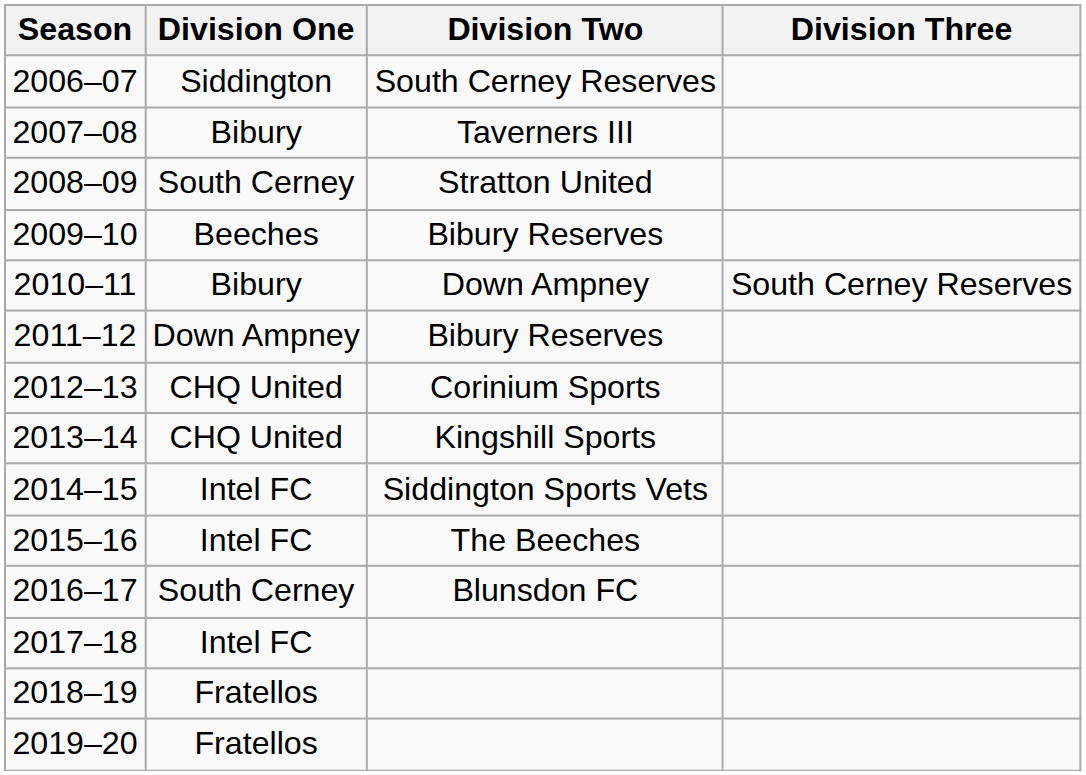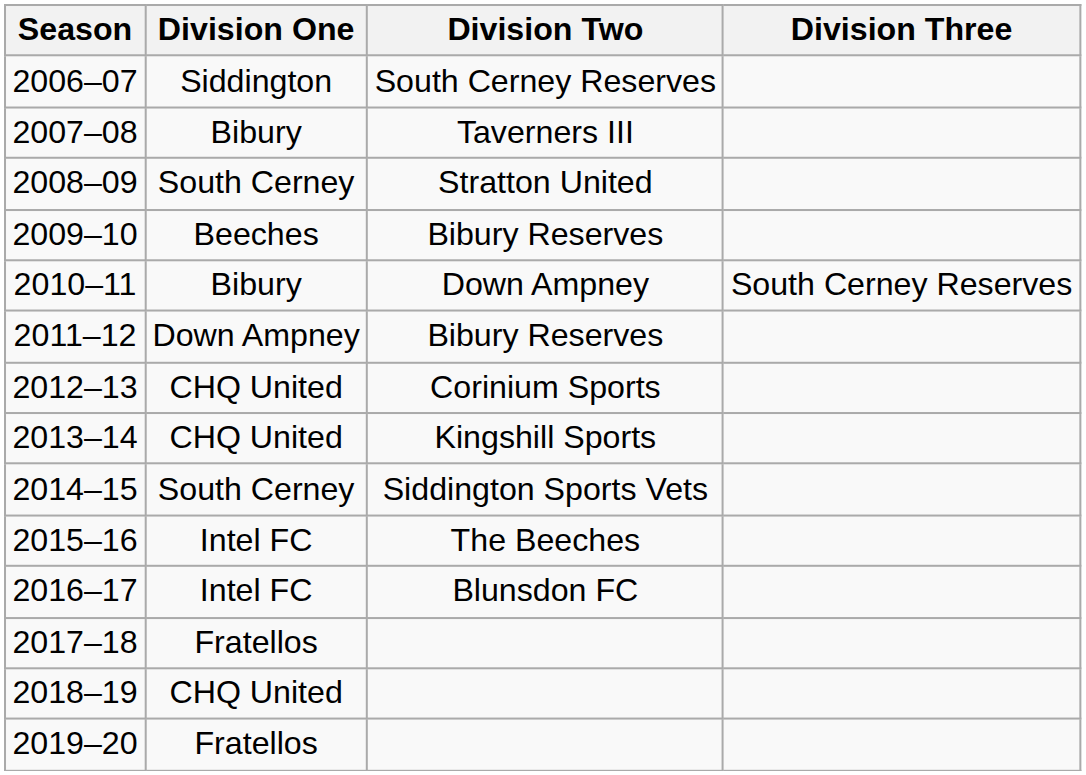2014–15 | Division One: Intel FC -> South Cerney
2016–17 | Division One: South Cerney -> Intel FC
2017–18 | Division One: Intel FC -> Fratellos
2018–19 | Division One: Fratellos -> CHQ United
